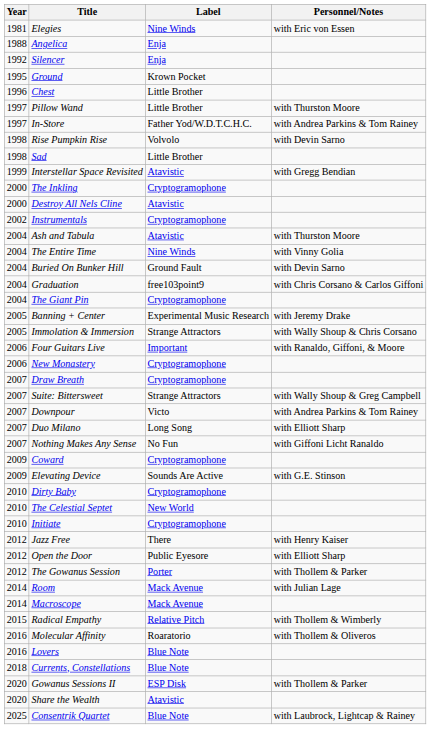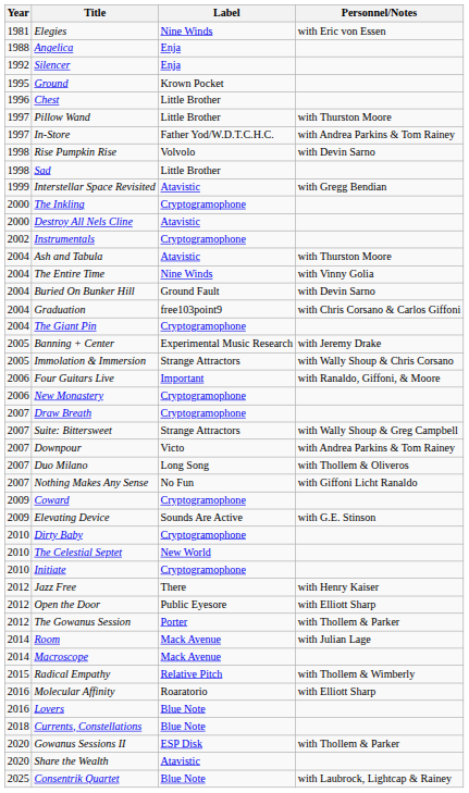Duo Milano | Personnel/Notes: with Elliott Sharp -> with Thollem & Oliveros
Molecular Affinity | Personnel/Notes: with Thollem & Oliveros -> with Elliott Sharp
